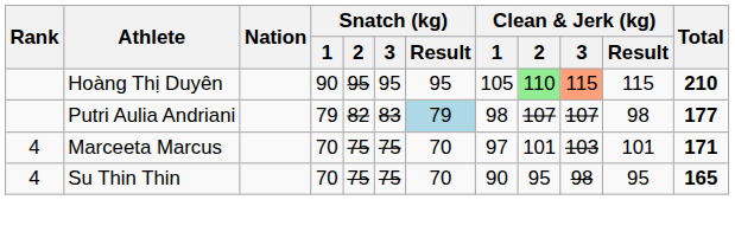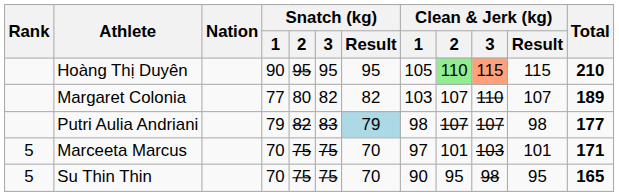+ row: Margaret Colonia | 77 | 80 | 82 | 82 | 103 | 107 | 110 | 107 | 189
Marceeta Marcus | Rank: 4 -> 5
Su Thin Thin | Rank: 4 -> 5
